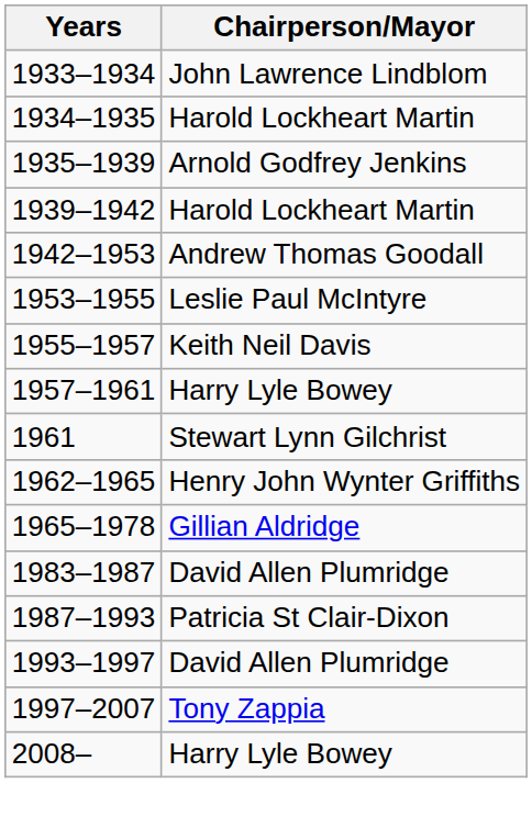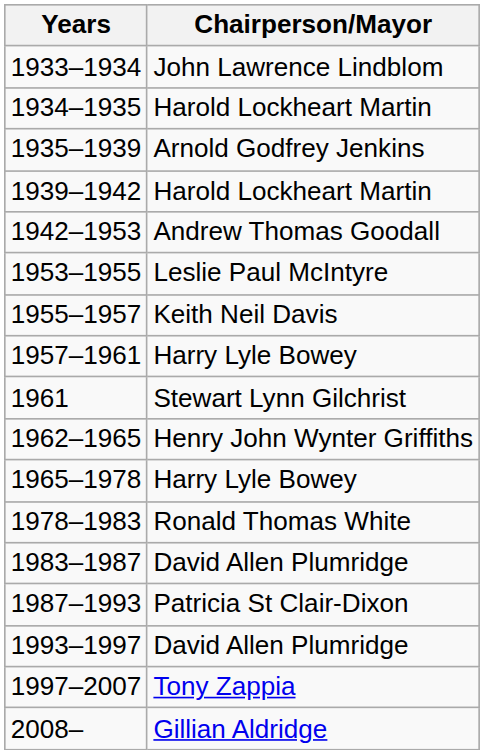1965–1978 | Chairperson/Mayor: Gillian Aldridge -> Harry Lyle Bowey
+ row: 1978–1983 | Ronald Thomas White
2008– | Chairperson/Mayor: Harry Lyle Bowey -> Gillian Aldridge
